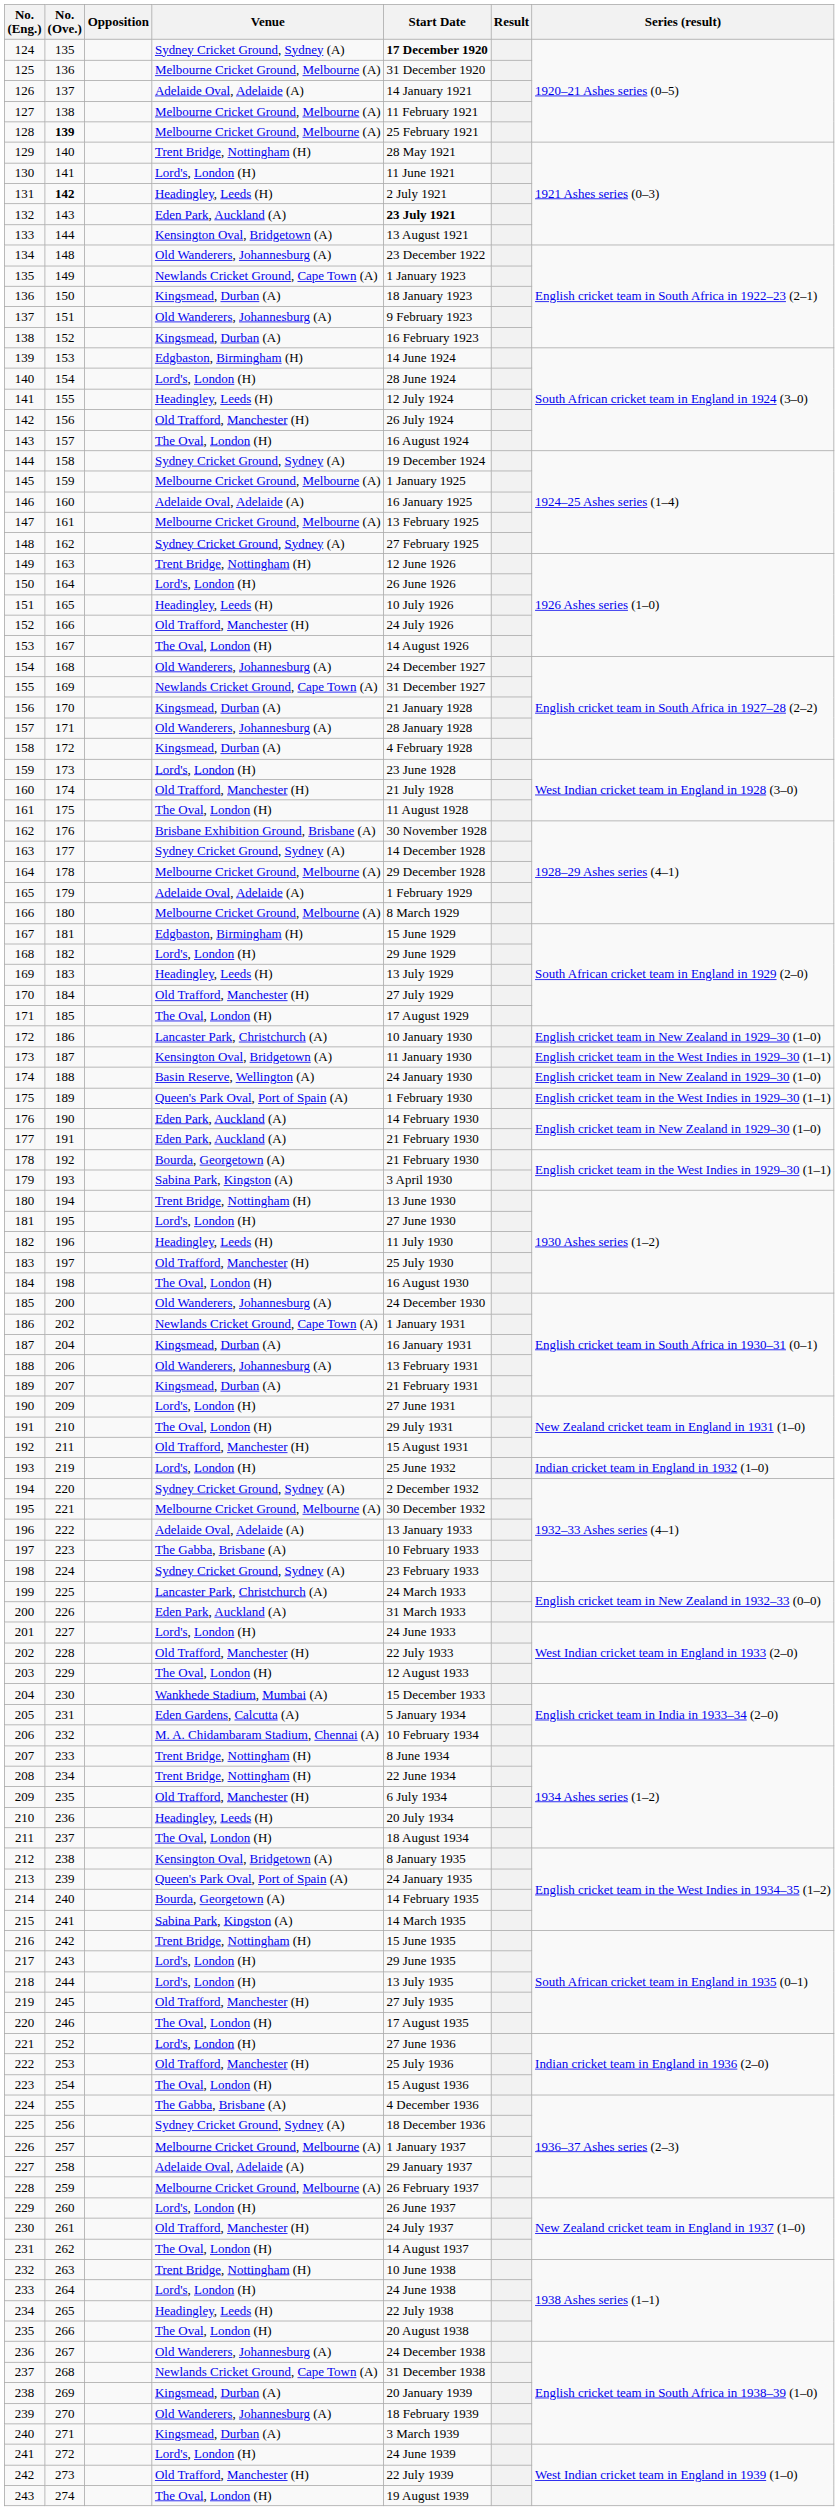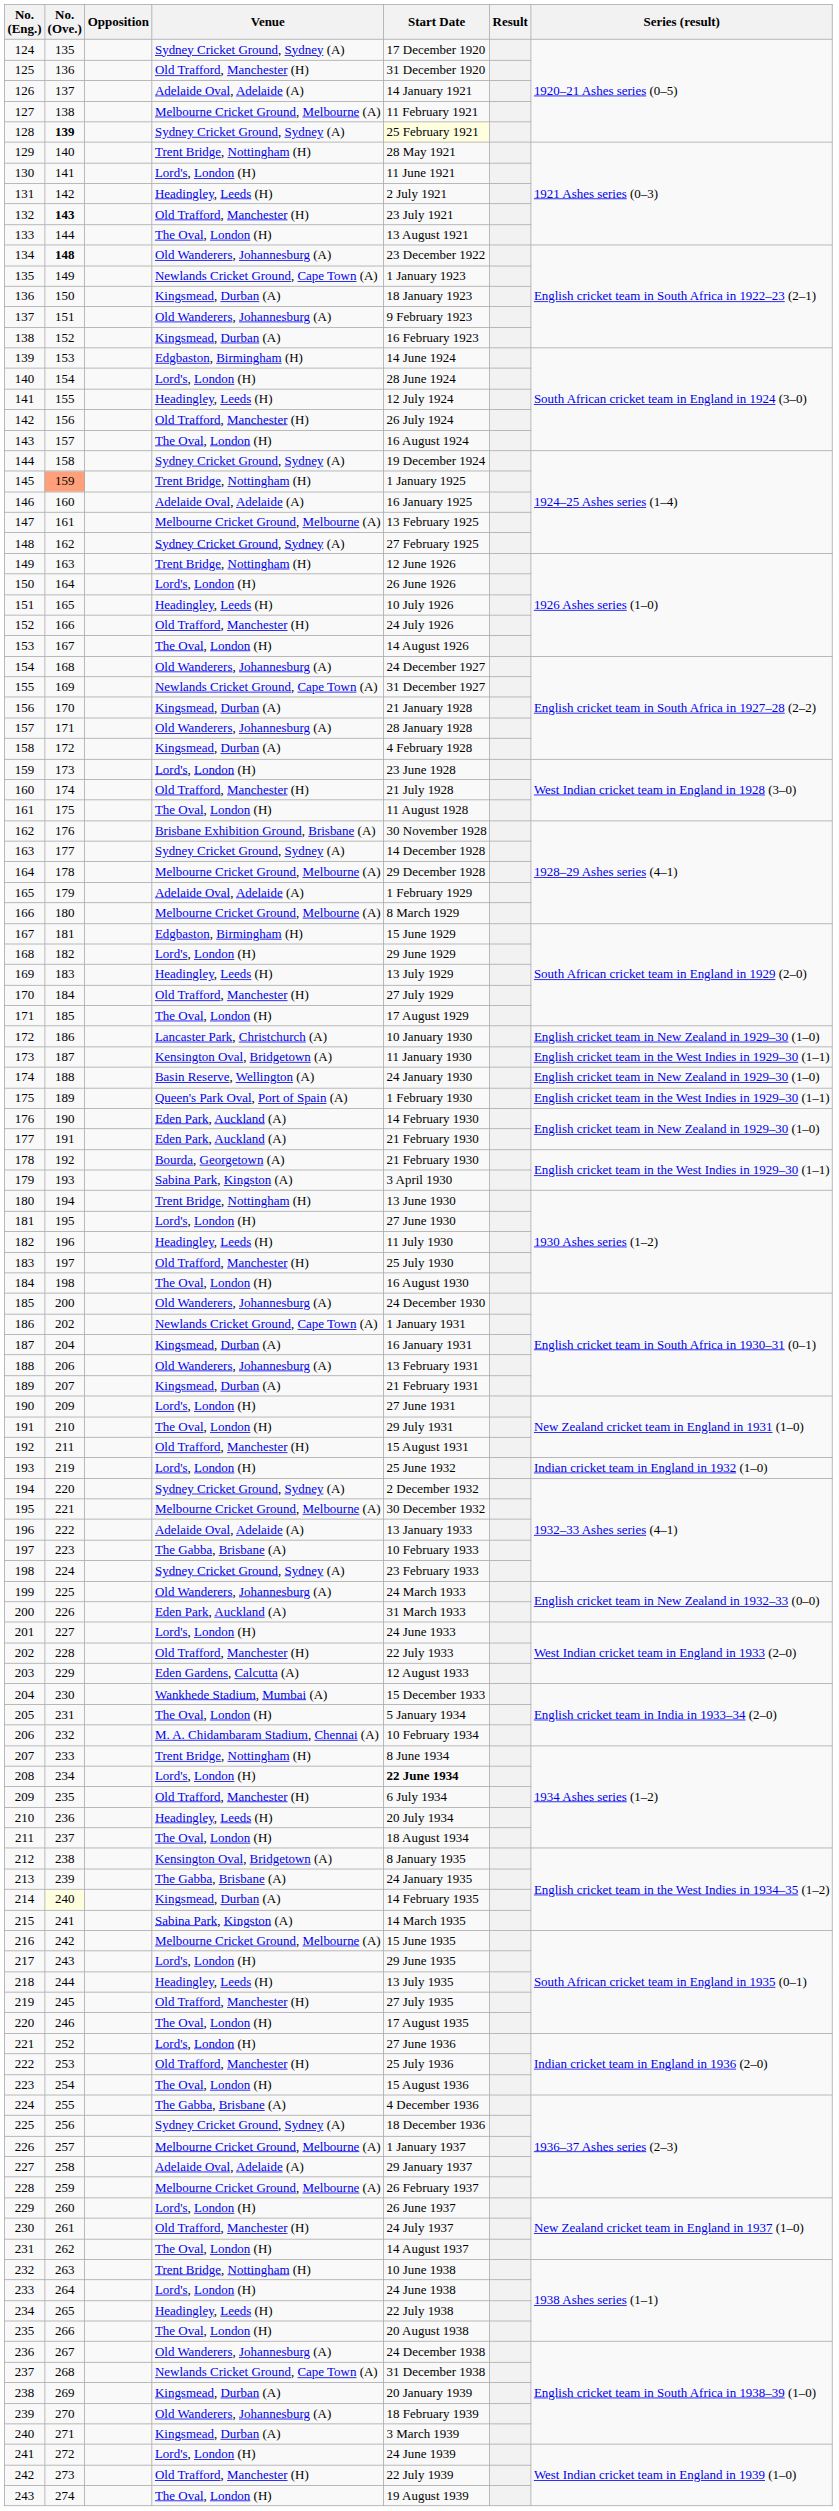124 | Start Date: bold -> normal
125 | Venue: Melbourne Cricket Ground, Melbourne (A) -> Old Trafford, Manchester (H)
128 | Venue: Melbourne Cricket Ground, Melbourne (A) -> Sydney Cricket Ground, Sydney (A)
128 | Start Date: no background -> lightyellow background
131 | No. (Ove.): bold -> normal
132 | No. (Ove.): normal -> bold
132 | Venue: Eden Park, Auckland (A) -> Old Trafford, Manchester (H)
132 | Start Date: bold -> normal
133 | Venue: Kensington Oval, Bridgetown (A) -> The Oval, London (H)
134 | No. (Ove.): normal -> bold
145 | No. (Ove.): no background -> lightsalmon background
145 | Venue: Melbourne Cricket Ground, Melbourne (A) -> Trent Bridge, Nottingham (H)
199 | Venue: Lancaster Park, Christchurch (A) -> Old Wanderers, Johannesburg (A)
203 | Venue: The Oval, London (H) -> Eden Gardens, Calcutta (A)
205 | Venue: Eden Gardens, Calcutta (A) -> The Oval, London (H)
208 | Venue: Trent Bridge, Nottingham (H) -> Lord's, London (H)
208 | Start Date: normal -> bold
213 | Venue: Queen's Park Oval, Port of Spain (A) -> The Gabba, Brisbane (A)
214 | No. (Ove.): no background -> lightyellow background
214 | Venue: Bourda, Georgetown (A) -> Kingsmead, Durban (A)
216 | Venue: Trent Bridge, Nottingham (H) -> Melbourne Cricket Ground, Melbourne (A)
218 | Venue: Lord's, London (H) -> Headingley, Leeds (H)
